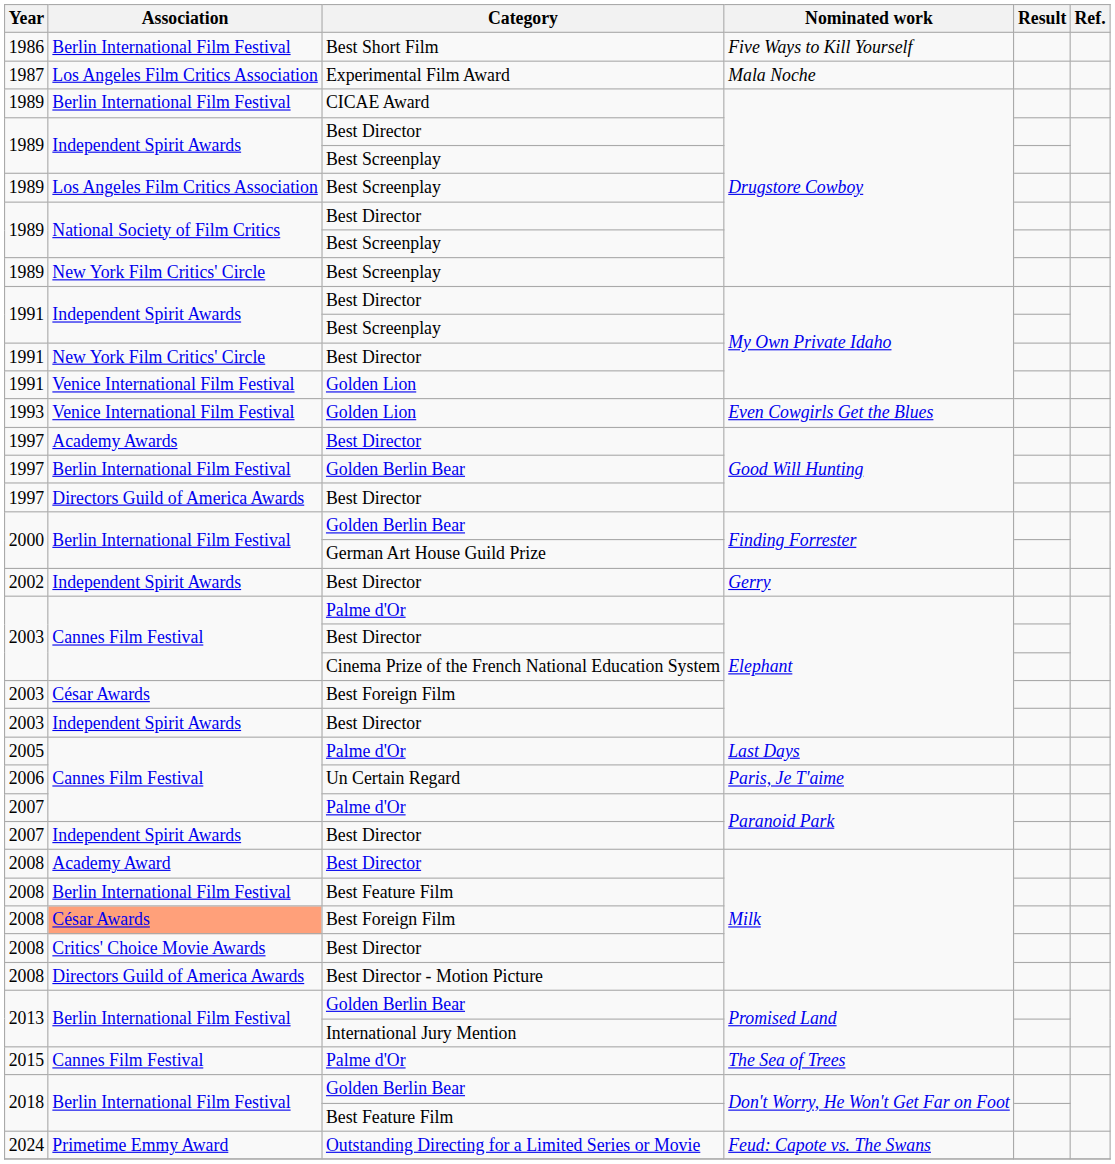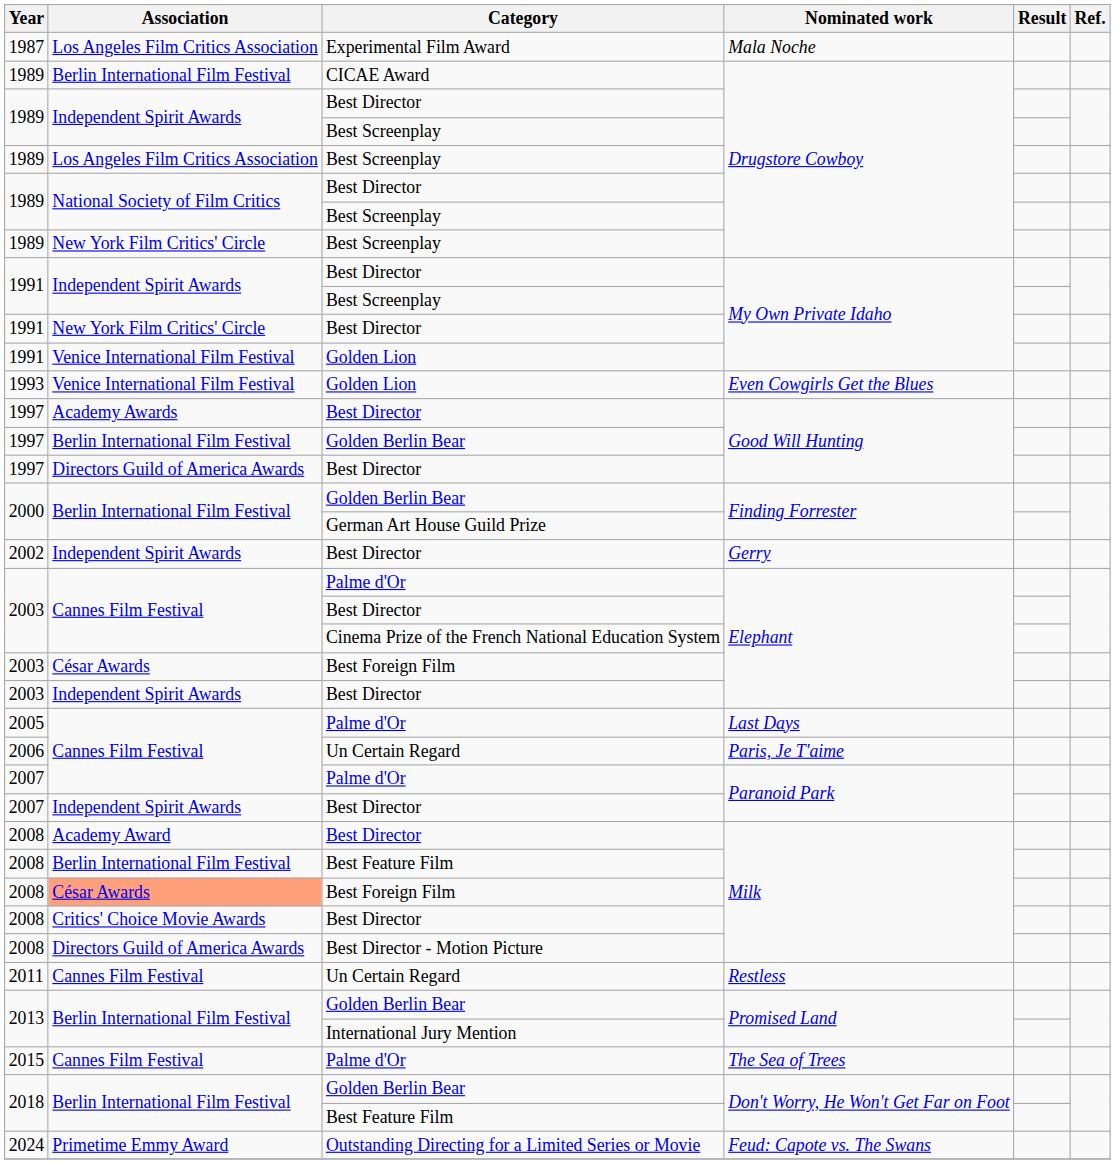- row: 1986 | Berlin International Film Festival | Best Short Film | Five Ways to Kill Yourself
+ row: 2011 | Cannes Film Festival | Un Certain Regard | Restless
